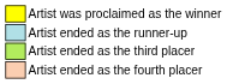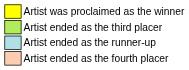rows swapped: Artist ended as the runner-up <-> Artist ended as the third placer
